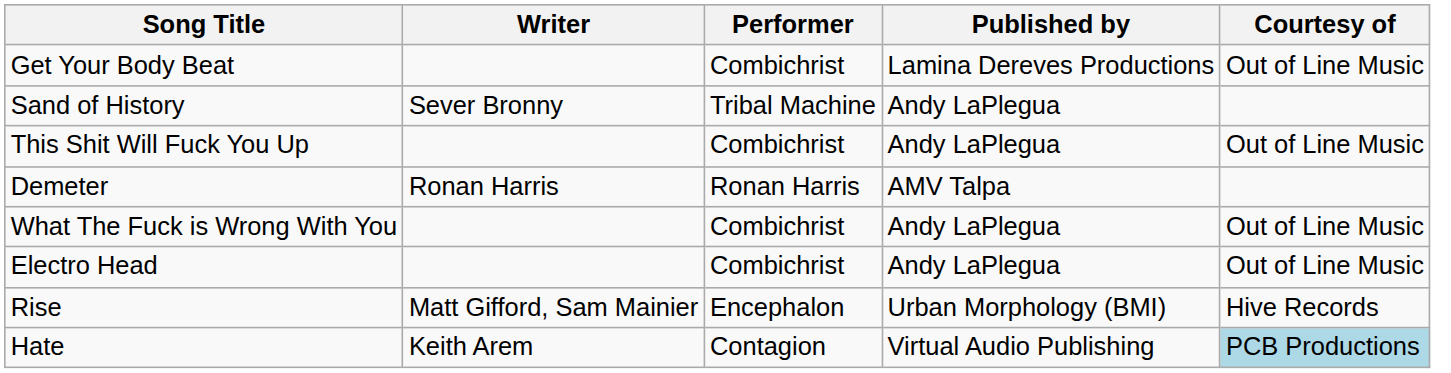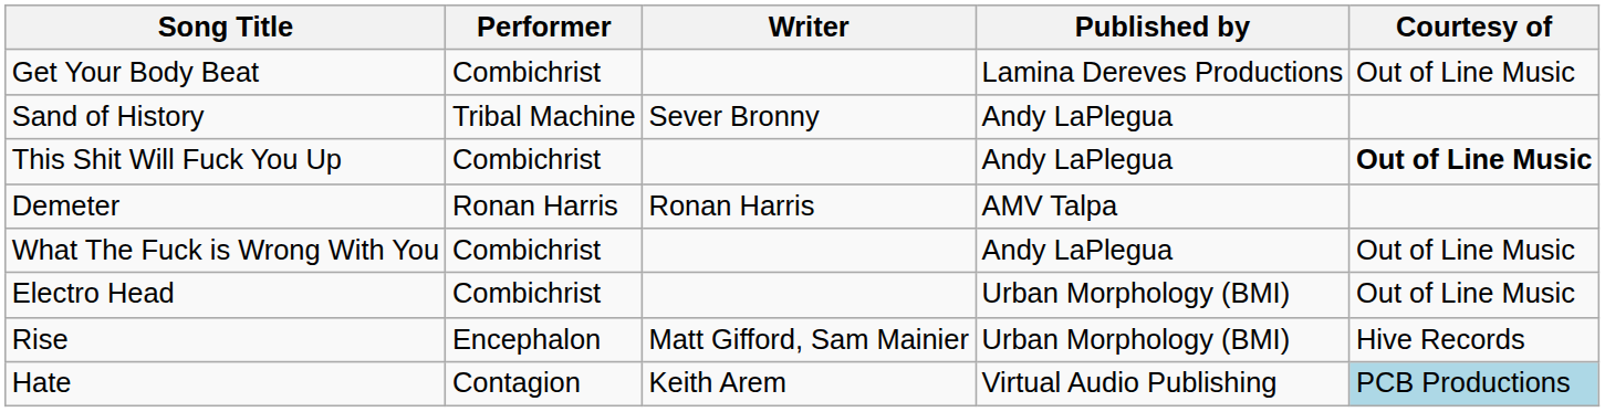columns swapped: Writer <-> Performer
This Shit Will Fuck You Up | Courtesy of: normal -> bold
Electro Head | Published by: Andy LaPlegua -> Urban Morphology (BMI)
